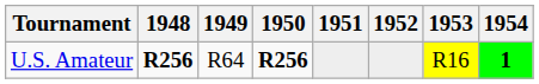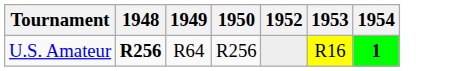- column: 1951
U.S. Amateur | 1950: bold -> normal
